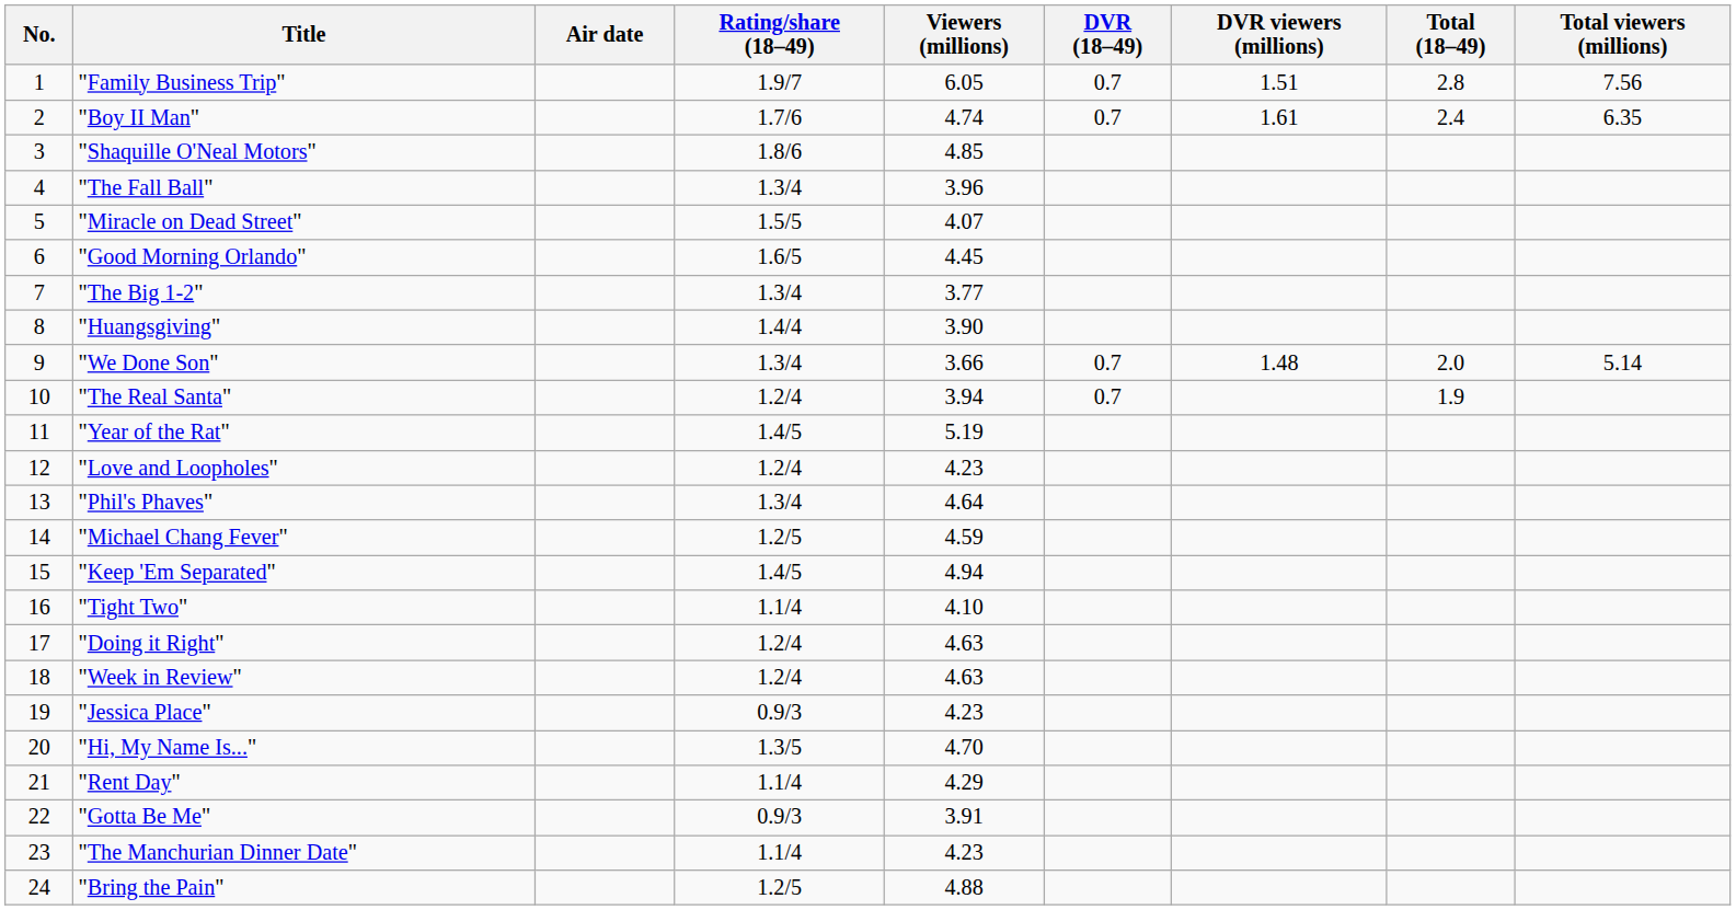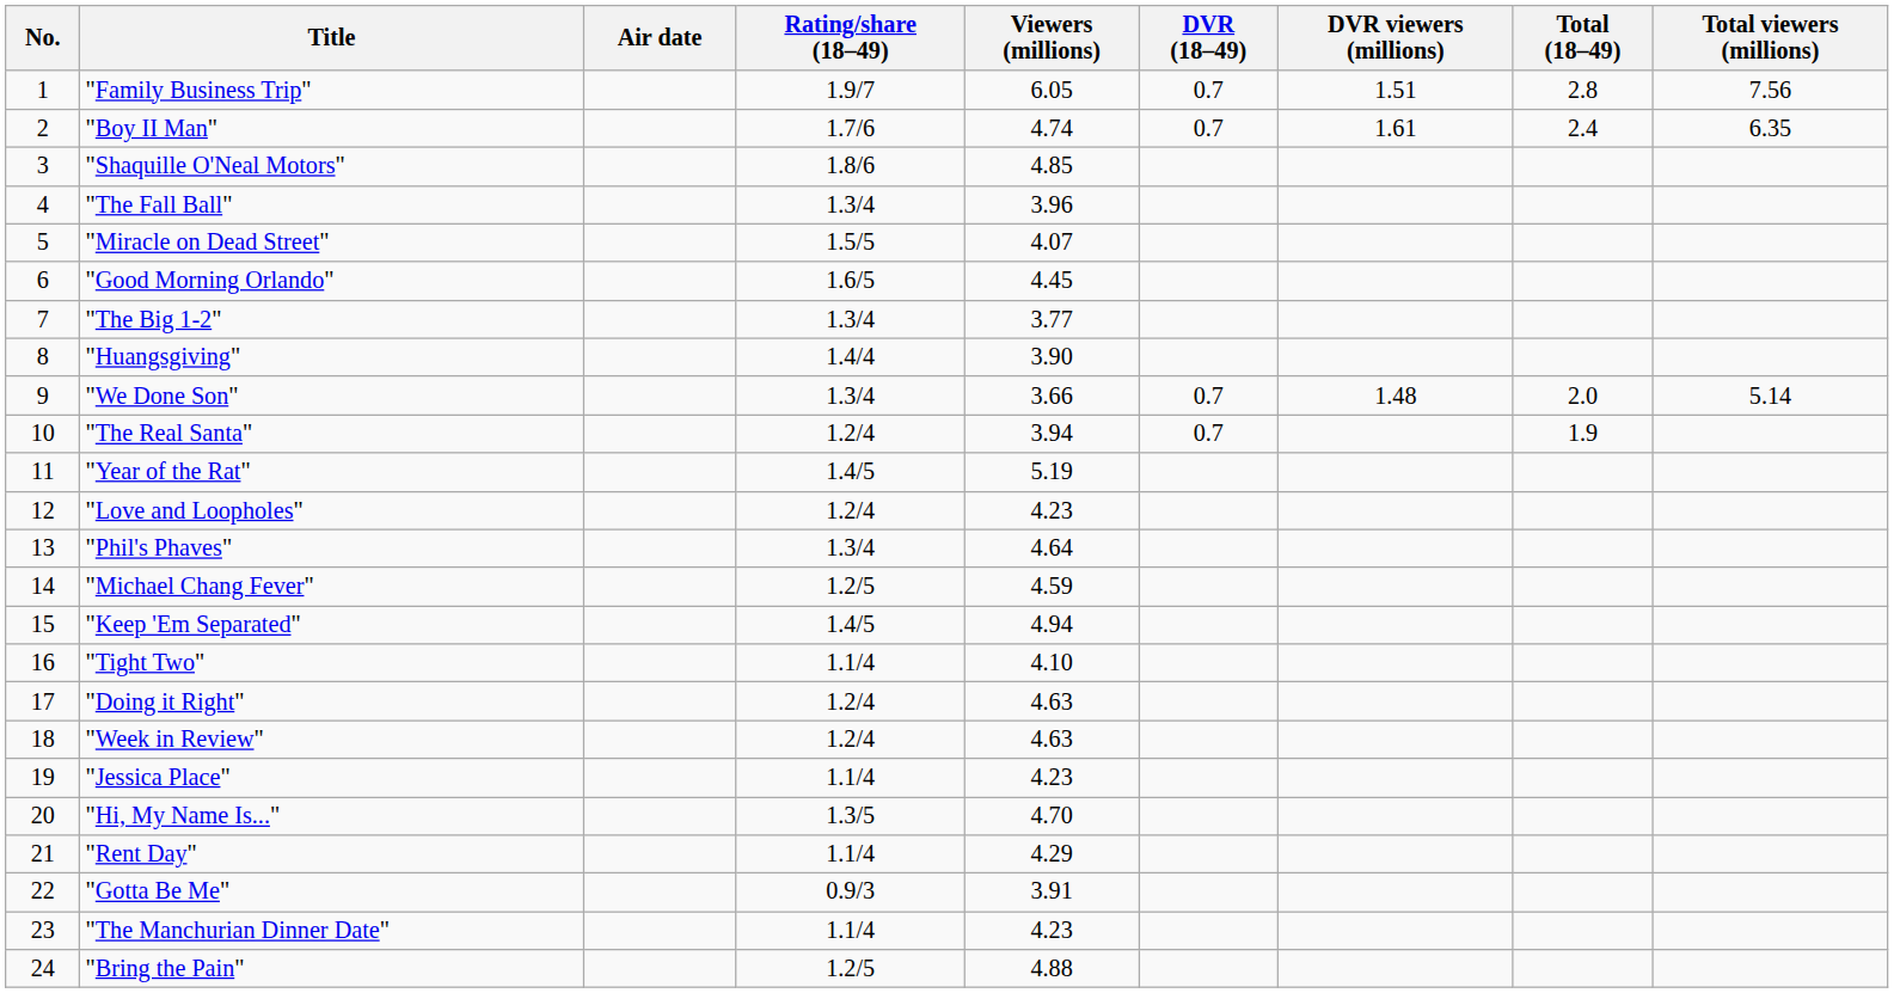"Jessica Place" | Rating/share (18–49): 0.9/3 -> 1.1/4
